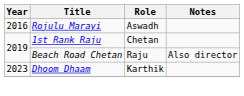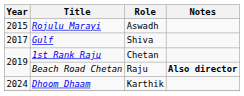Rojulu Marayi | Year: 2016 -> 2015
+ row: 2017 | Gulf | Shiva
Beach Road Chetan | Notes: normal -> bold
Dhoom Dhaam | Year: 2023 -> 2024
